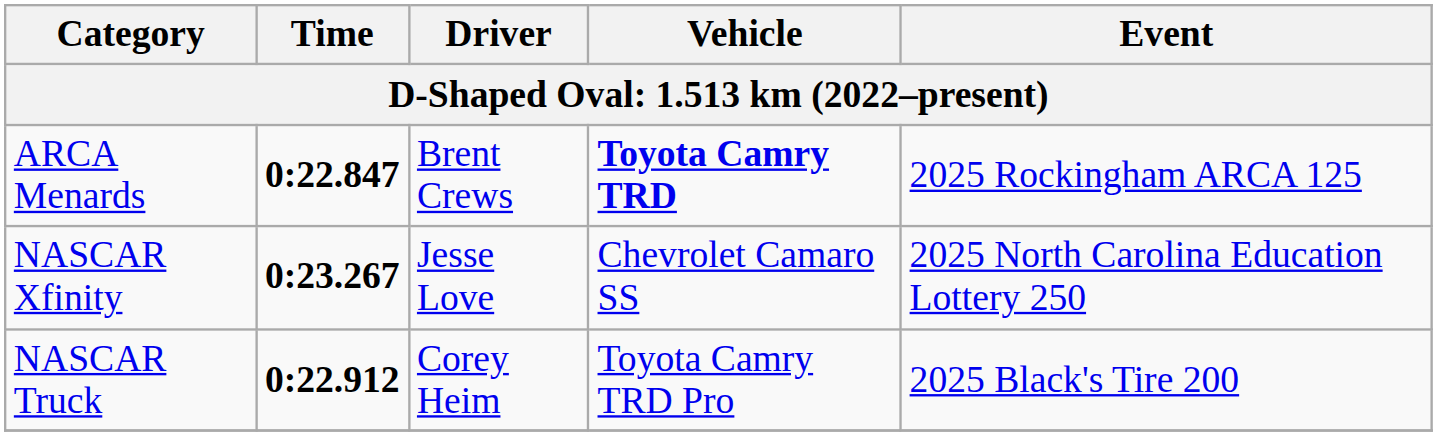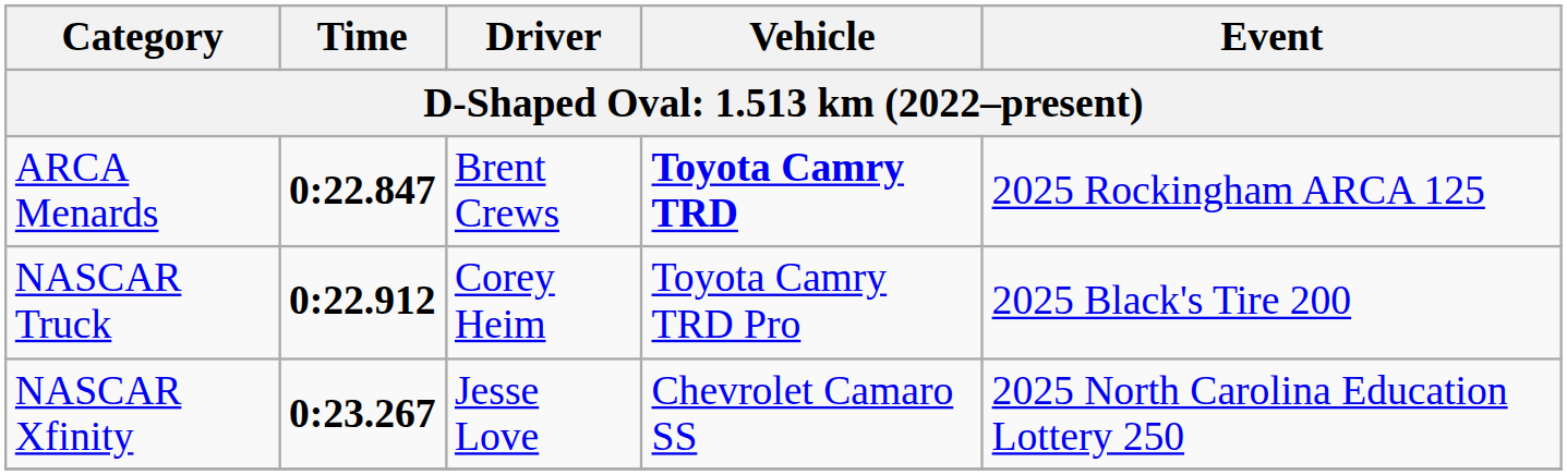rows swapped: NASCAR Truck <-> NASCAR Xfinity
